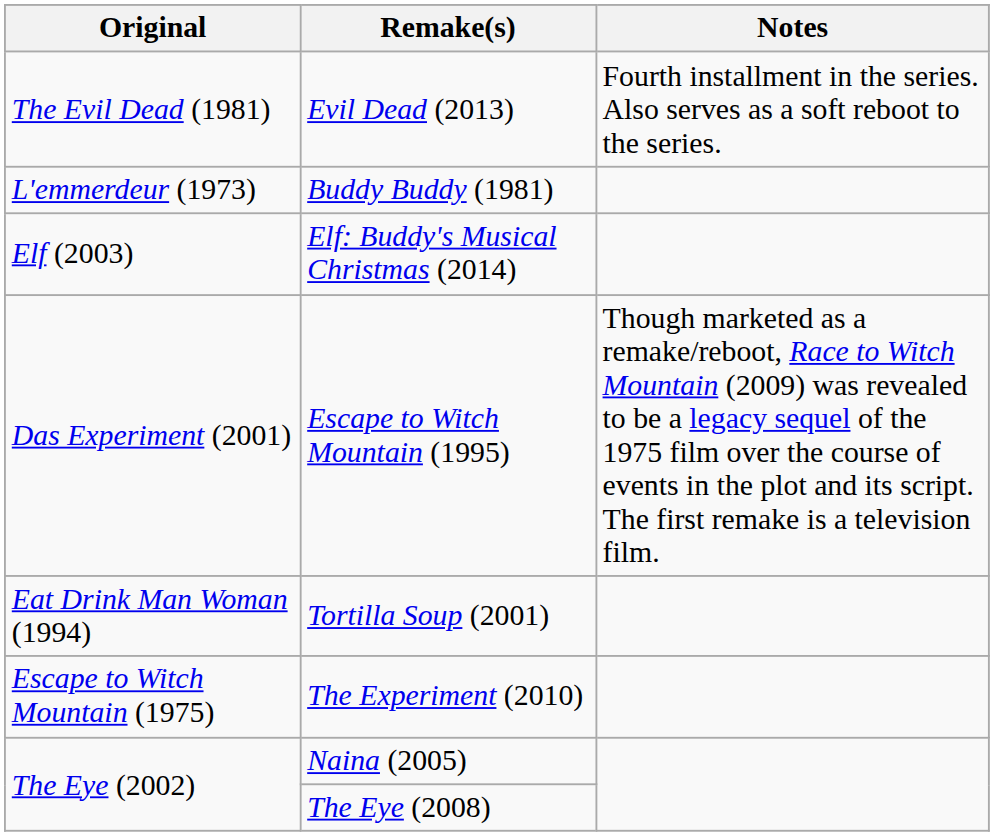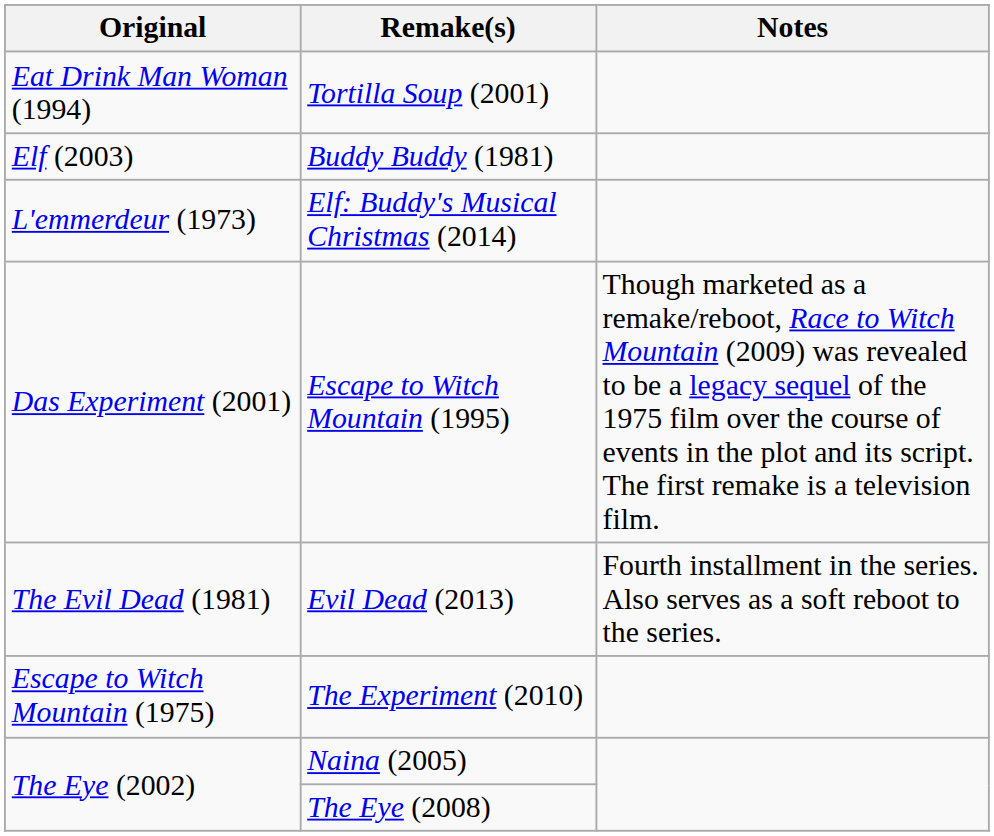rows swapped: Tortilla Soup (2001) <-> Evil Dead (2013)
Buddy Buddy (1981) | Original: L'emmerdeur (1973) -> Elf (2003)
Elf: Buddy's Musical Christmas (2014) | Original: Elf (2003) -> L'emmerdeur (1973)
